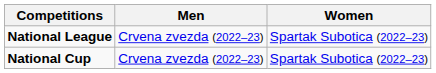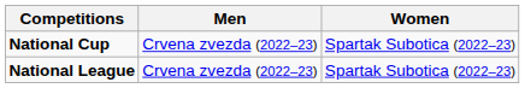rows swapped: National League <-> National Cup
